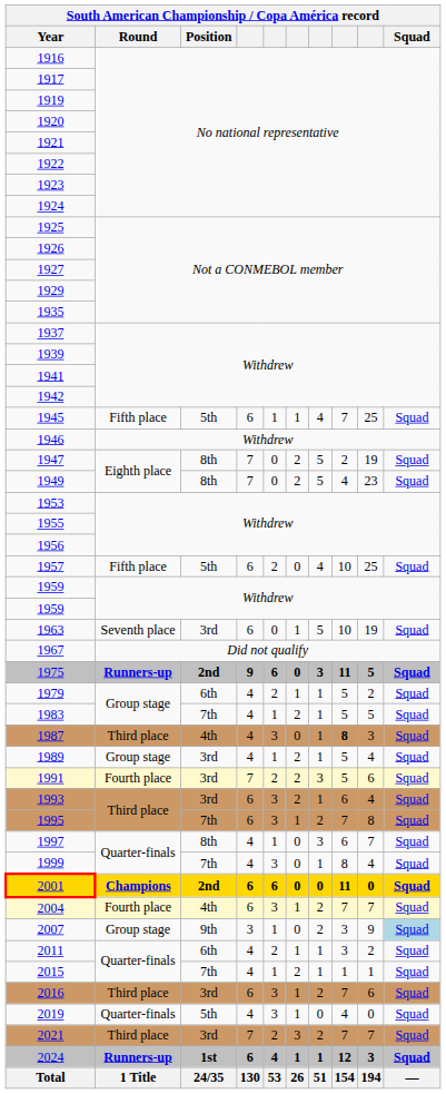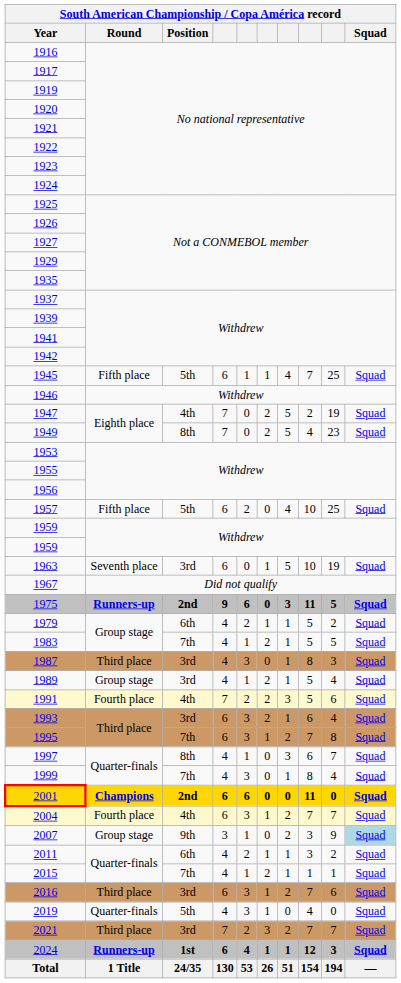1947 | Position: 8th -> 4th
1987 | Position: 4th -> 3rd
1987 | column 8: bold -> normal
1991 | Position: 3rd -> 4th
